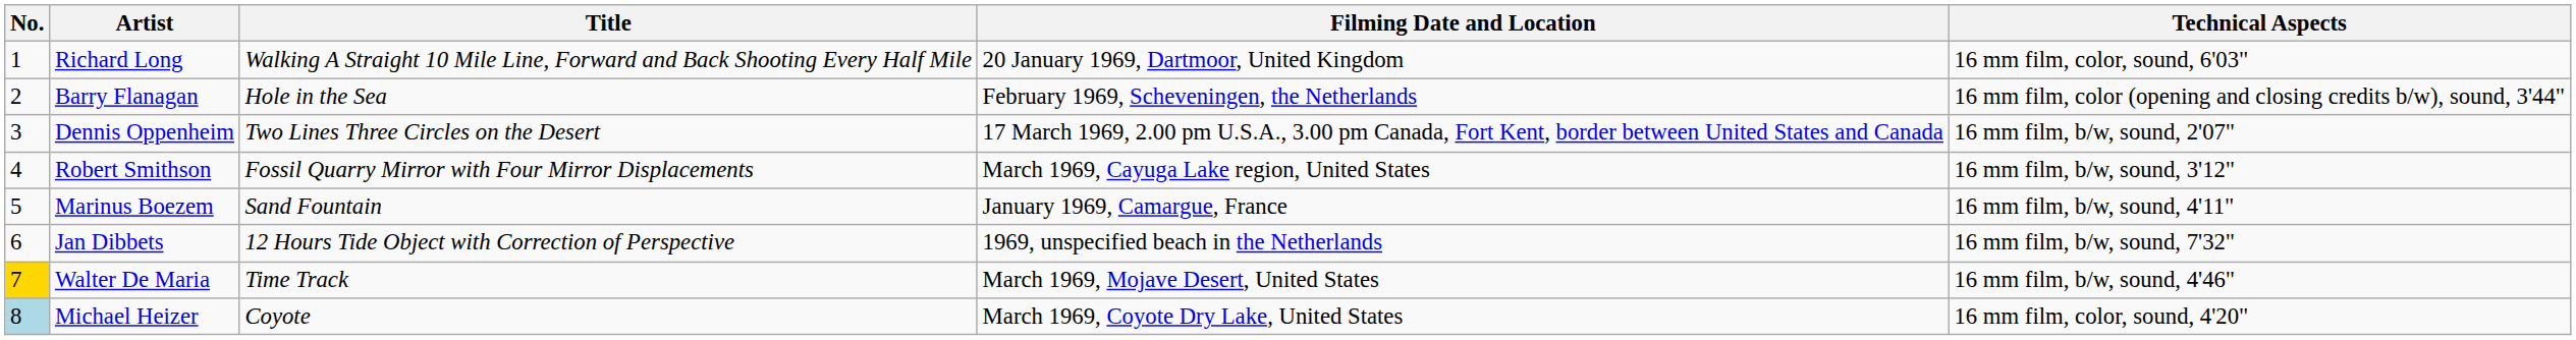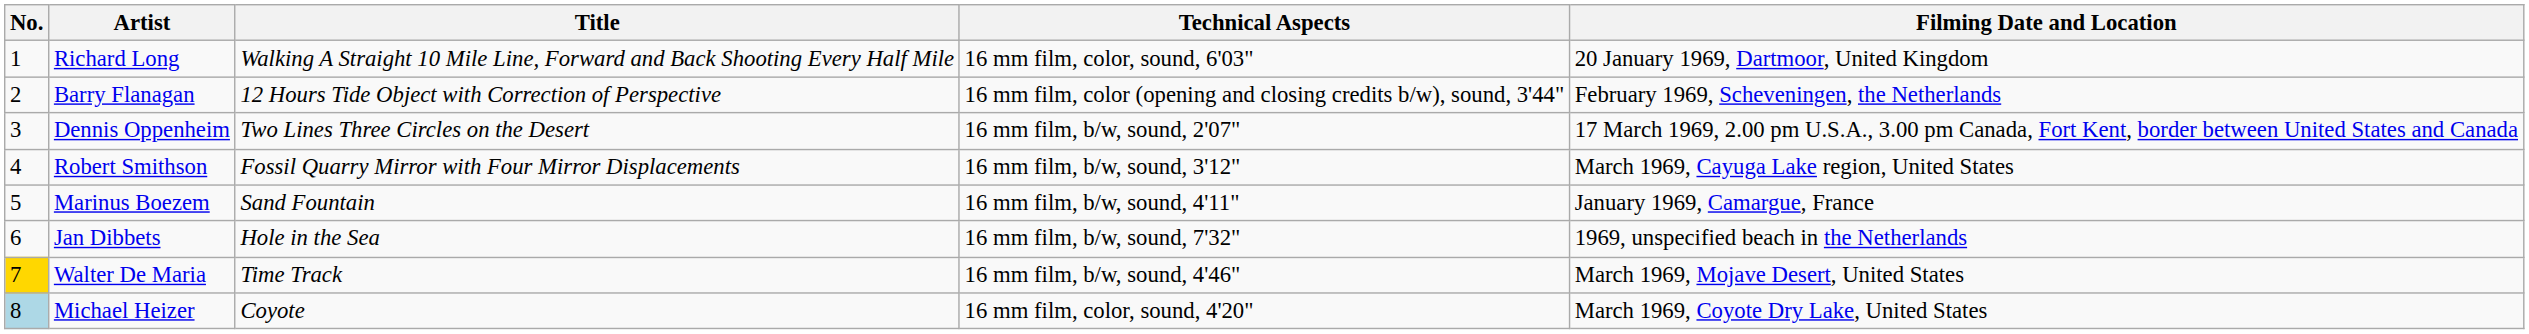columns swapped: Filming Date and Location <-> Technical Aspects
Barry Flanagan | Title: Hole in the Sea -> 12 Hours Tide Object with Correction of Perspective
Jan Dibbets | Title: 12 Hours Tide Object with Correction of Perspective -> Hole in the Sea
